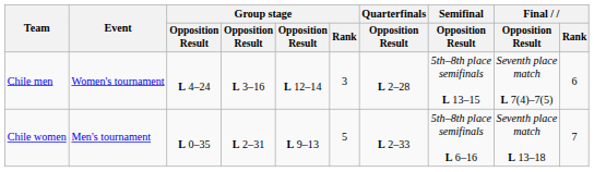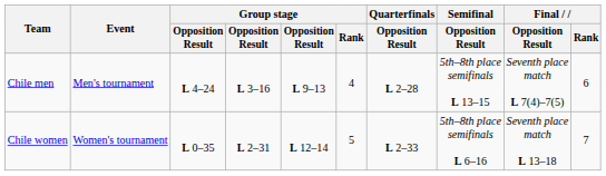Chile men | Event: Women's tournament -> Men's tournament
Chile men | column 5: L 12–14 -> L 9–13
Chile men | Group stage / Rank: 3 -> 4
Chile women | Event: Men's tournament -> Women's tournament
Chile women | column 5: L 9–13 -> L 12–14
